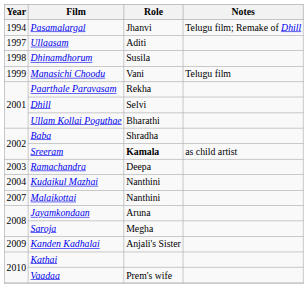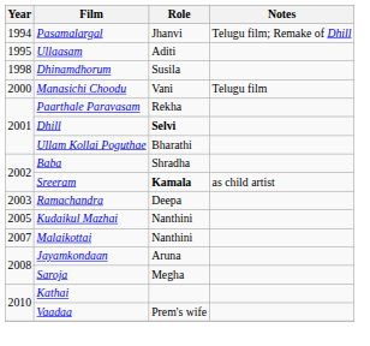Ullaasam | Year: 1997 -> 1995
Manasichi Choodu | Year: 1999 -> 2000
Dhill | Role: normal -> bold
Kudaikul Mazhai | Year: 2004 -> 2005
- row: 2009 | Kanden Kadhalai | Anjali's Sister
